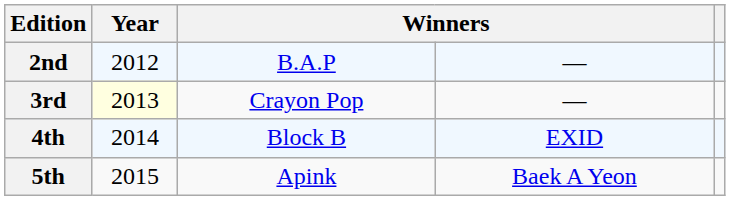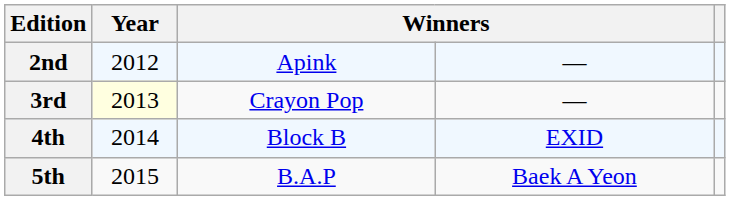2nd | column 3: B.A.P -> Apink
5th | column 3: Apink -> B.A.P
